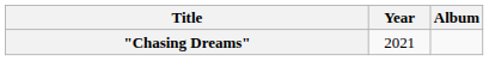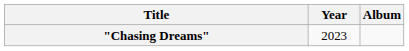"Chasing Dreams" | Year: 2021 -> 2023
